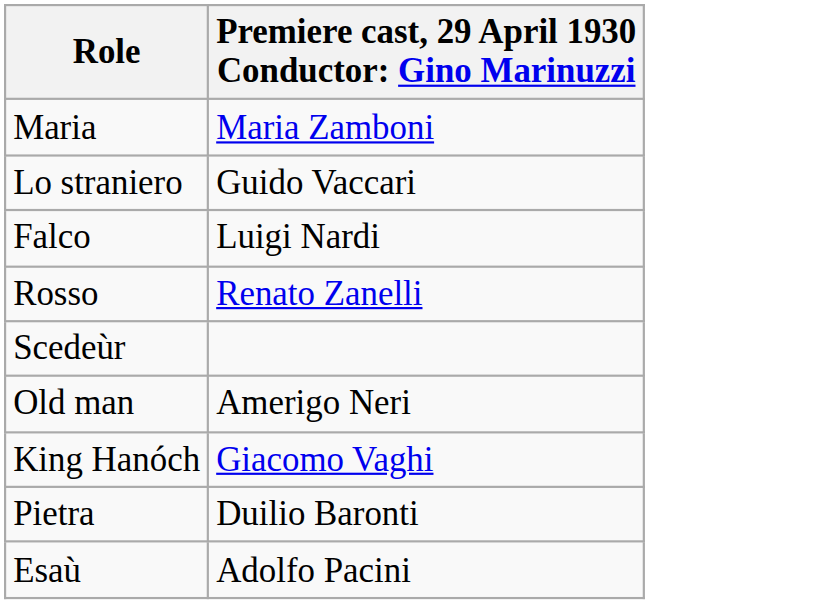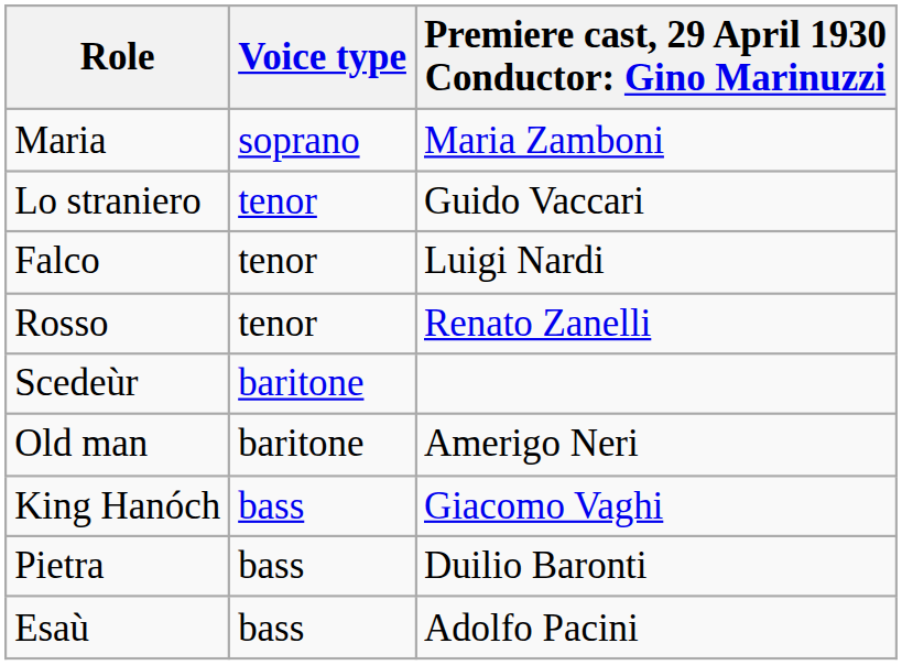+ column: Voice type | soprano | tenor | tenor | tenor | baritone | baritone | bass | bass | bass
